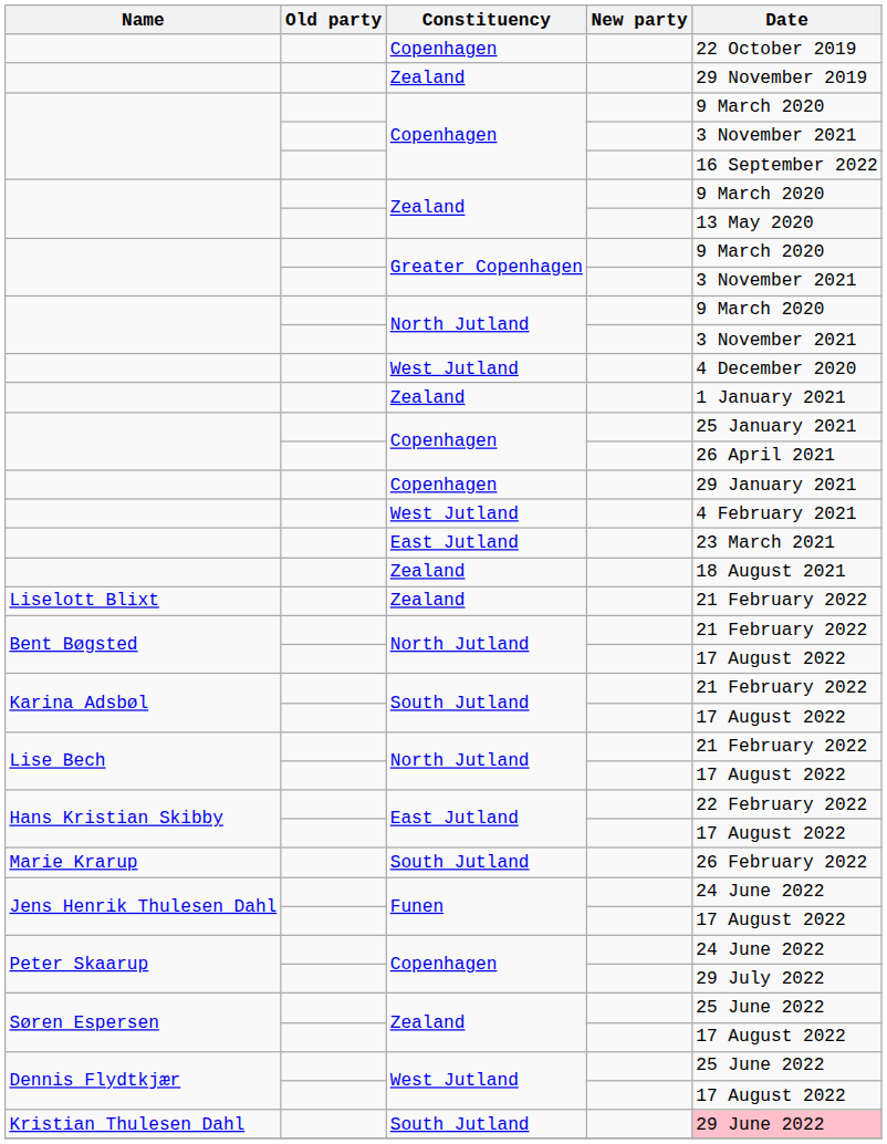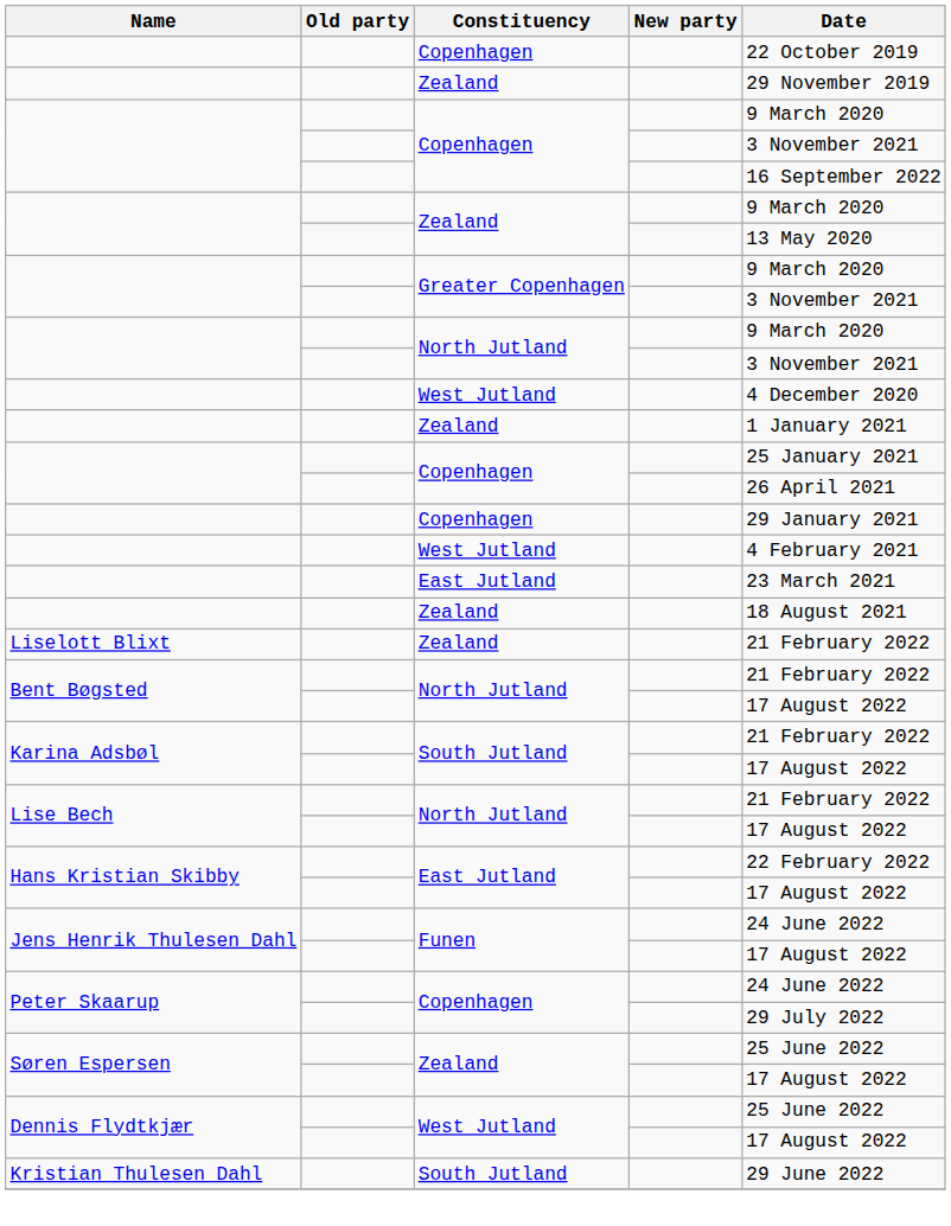- row: Marie Krarup | South Jutland | 26 February 2022
Kristian Thulesen Dahl | Date: pink background -> no background
